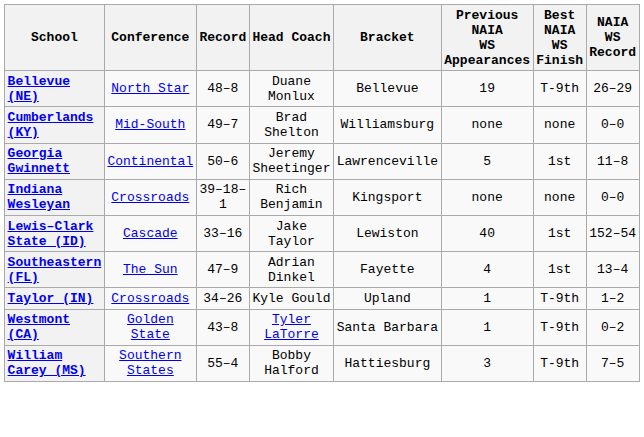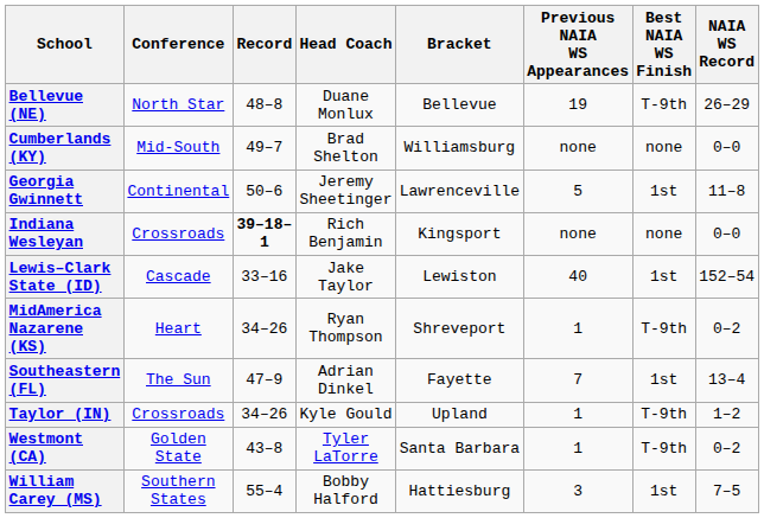Indiana Wesleyan | Record: normal -> bold
+ row: MidAmerica Nazarene (KS) | Heart | 34–26 | Ryan Thompson | Shreveport | 1 | T-9th | 0–2
Southeastern (FL) | Previous NAIA WS Appearances: 4 -> 7
William Carey (MS) | Best NAIA WS Finish: T-9th -> 1st
